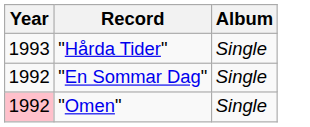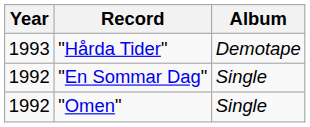"Hårda Tider" | Album: Single -> Demotape
"Omen" | Year: pink background -> no background
